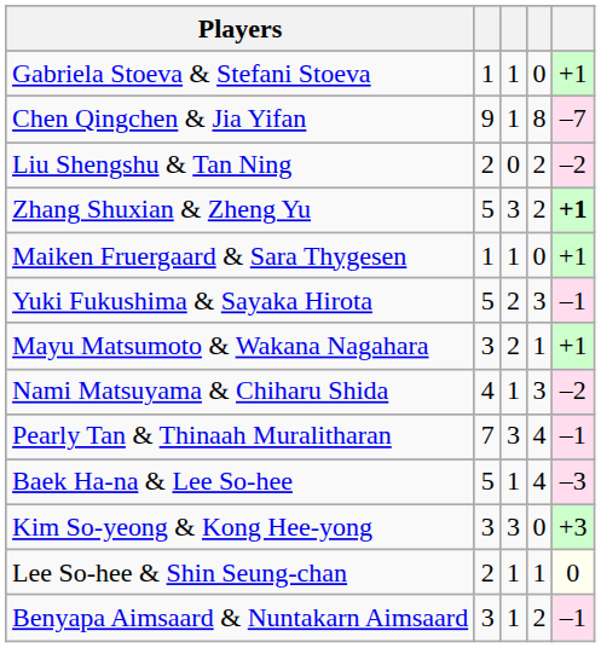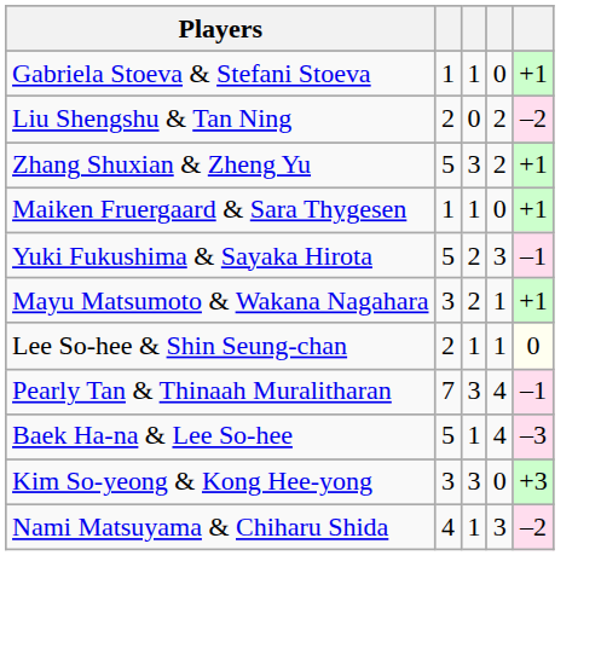- row: Chen Qingchen & Jia Yifan | 9 | 1 | 8 | –7
Zhang Shuxian & Zheng Yu | column 5: bold -> normal
rows swapped: Nami Matsuyama & Chiharu Shida <-> Lee So-hee & Shin Seung-chan
- row: Benyapa Aimsaard & Nuntakarn Aimsaard | 3 | 1 | 2 | –1
